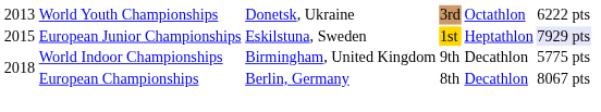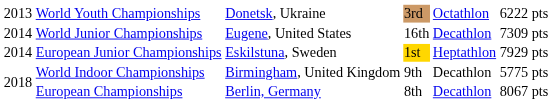+ row: 2014 | World Junior Championships | Eugene, United States | 16th | Decathlon | 7309 pts
European Junior Championships | column 1: 2015 -> 2014
European Junior Championships | column 6: lavender background -> no background
